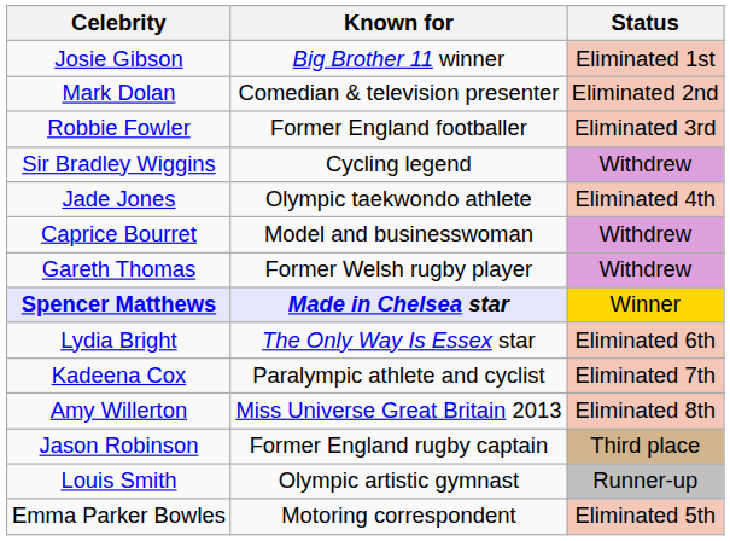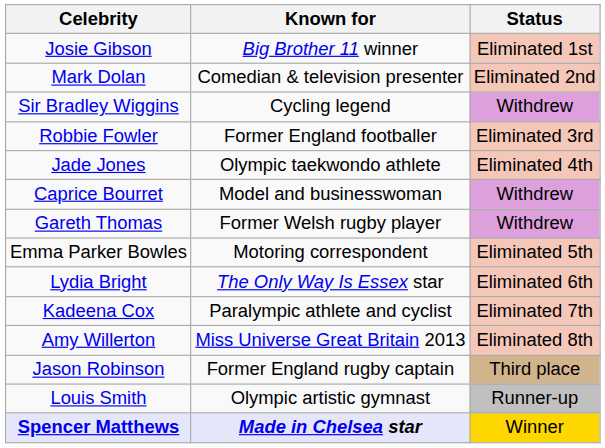rows swapped: Robbie Fowler <-> Sir Bradley Wiggins
rows swapped: Emma Parker Bowles <-> Spencer Matthews
